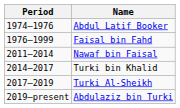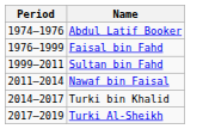+ row: 1999–2011 | Sultan bin Fahd
- row: 2019–present | Abdulaziz bin Turki
